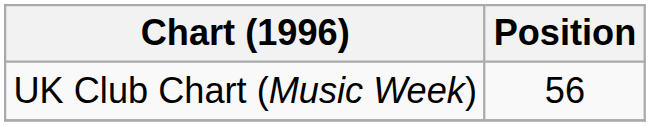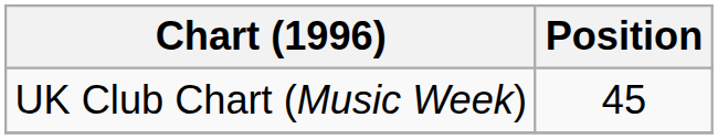UK Club Chart (Music Week) | Position: 56 -> 45
